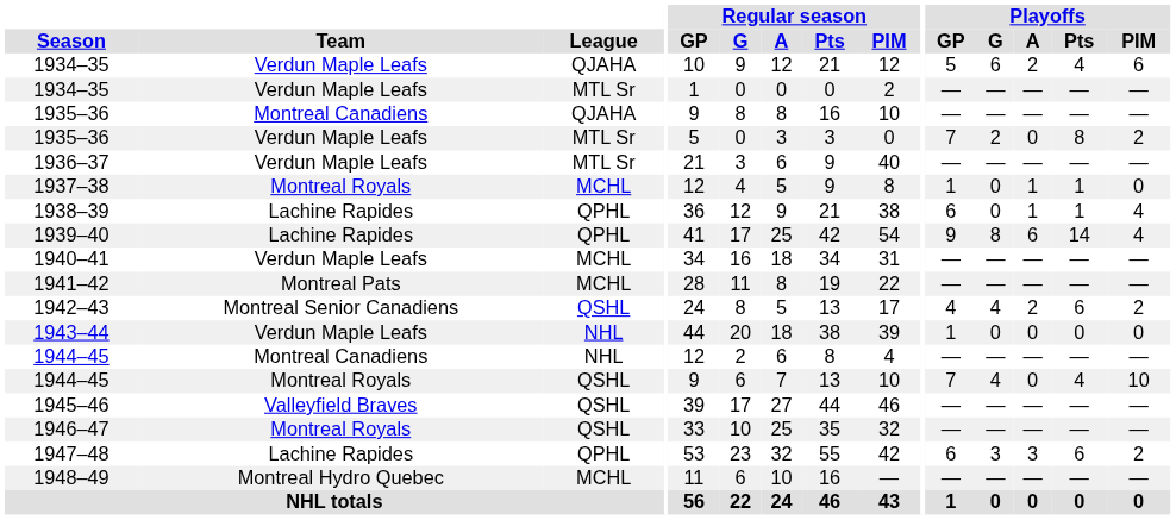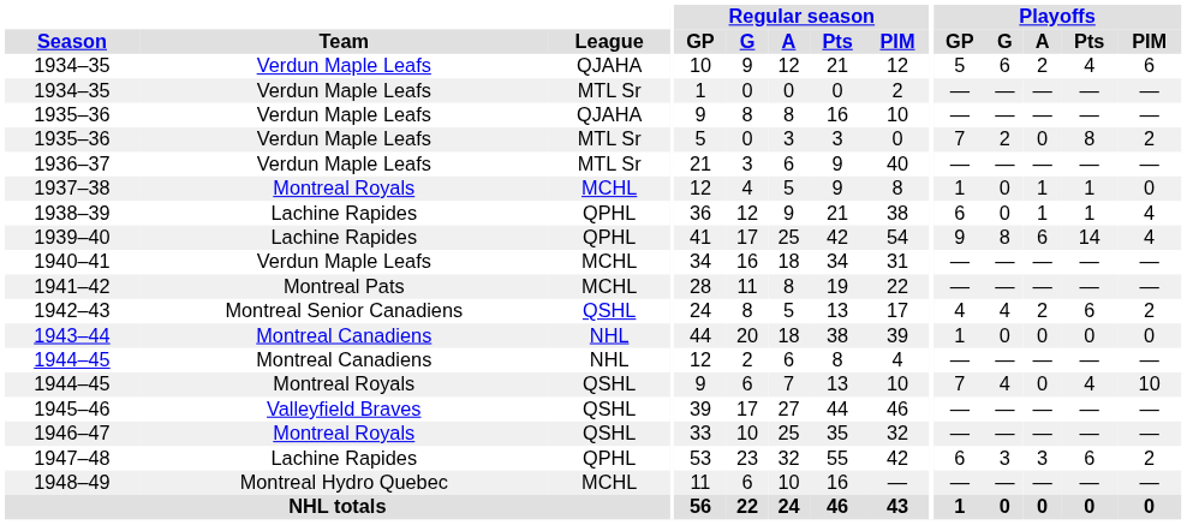1935–36 / QJAHA | Team: Montreal Canadiens -> Verdun Maple Leafs
1943–44 | Team: Verdun Maple Leafs -> Montreal Canadiens
